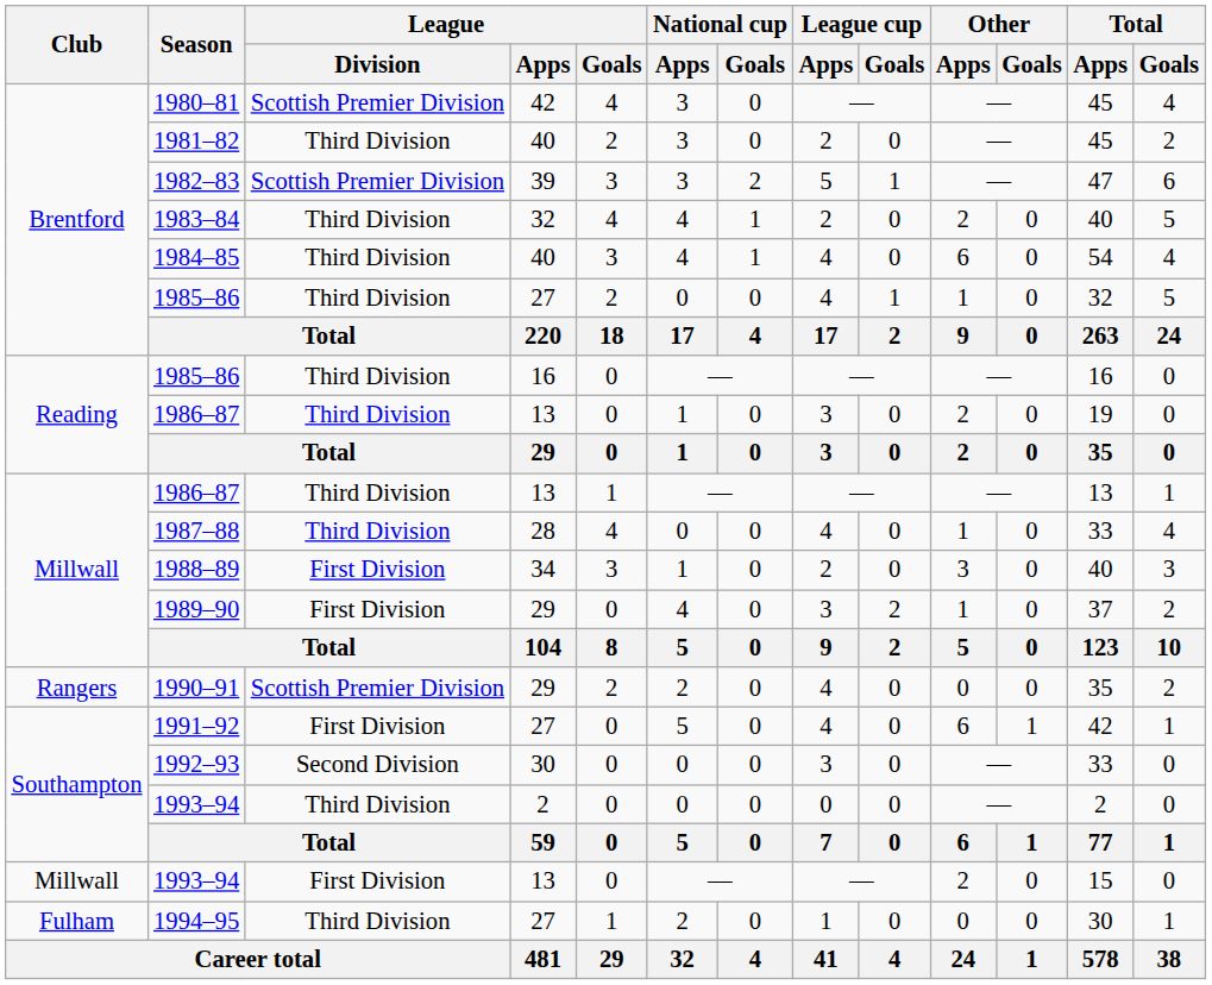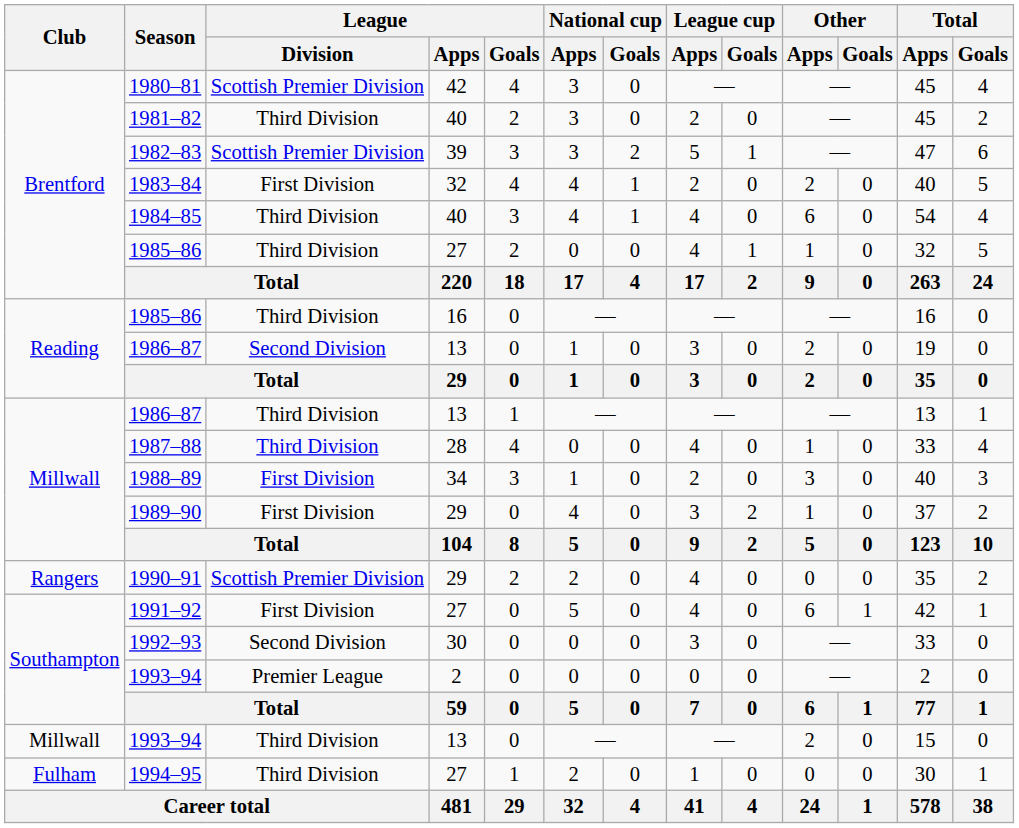1983–84 | League / Division: Third Division -> First Division
Reading / 1986–87 | League / Division: Third Division -> Second Division
Southampton / 1993–94 | League / Division: Third Division -> Premier League
Millwall / 1993–94 | League / Division: First Division -> Third Division
